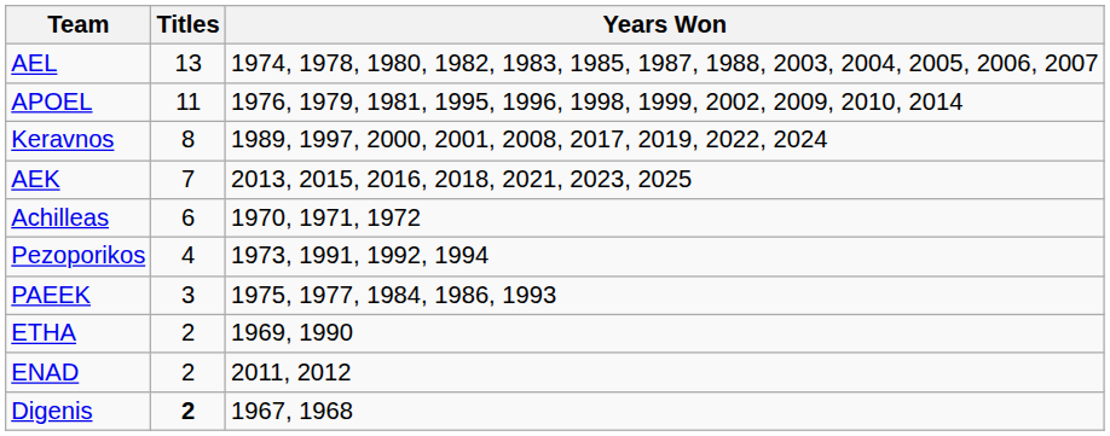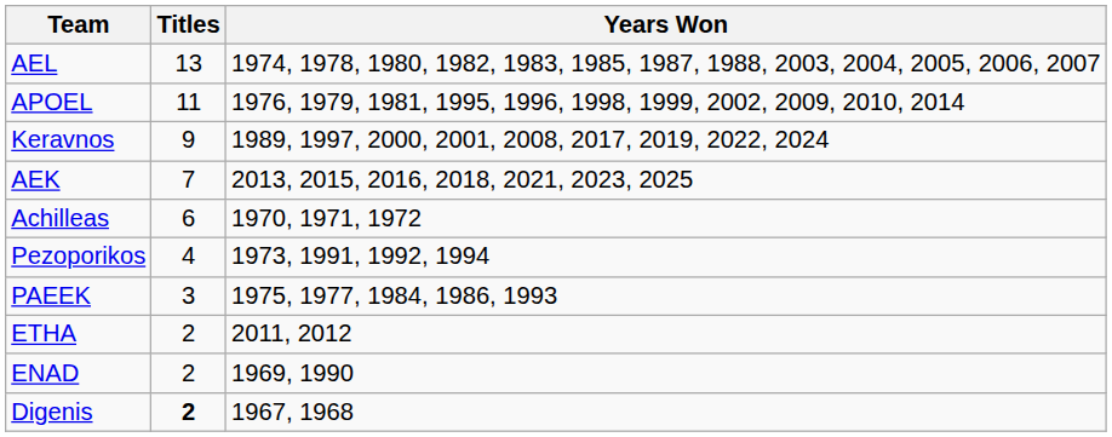Keravnos | Titles: 8 -> 9
ETHA | Years Won: 1969, 1990 -> 2011, 2012
ENAD | Years Won: 2011, 2012 -> 1969, 1990
